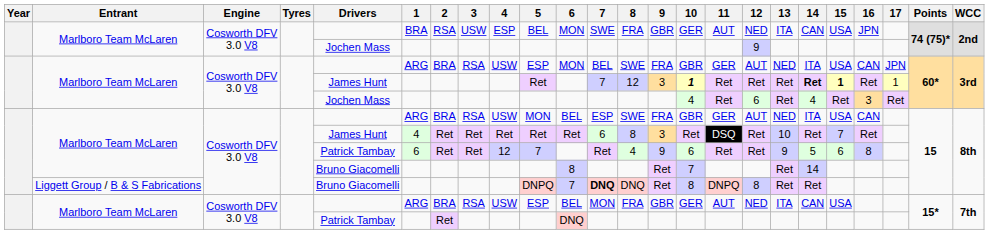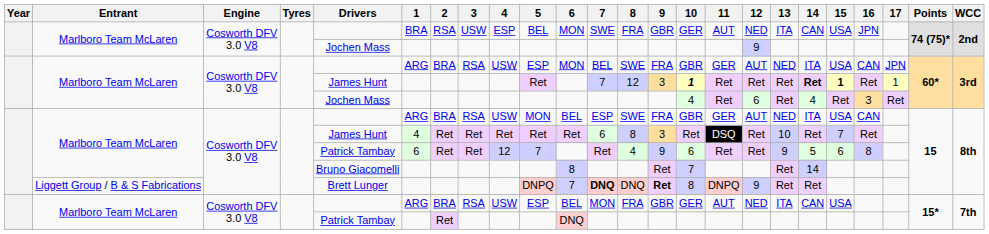Liggett Group / B & S Fabrications | Drivers: Bruno Giacomelli -> Brett Lunger
Liggett Group / B & S Fabrications | 9: normal -> bold
Liggett Group / B & S Fabrications | 12: 8 -> 9
